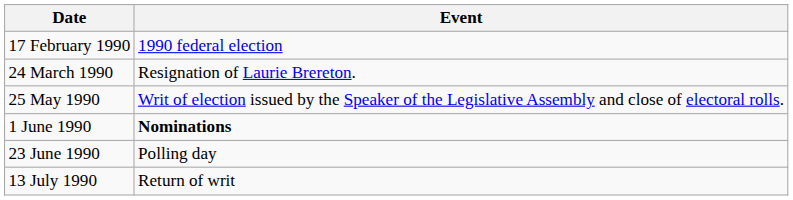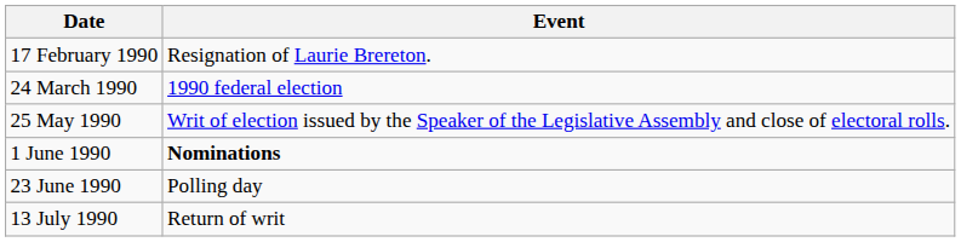17 February 1990 | Event: 1990 federal election -> Resignation of Laurie Brereton.
24 March 1990 | Event: Resignation of Laurie Brereton. -> 1990 federal election
